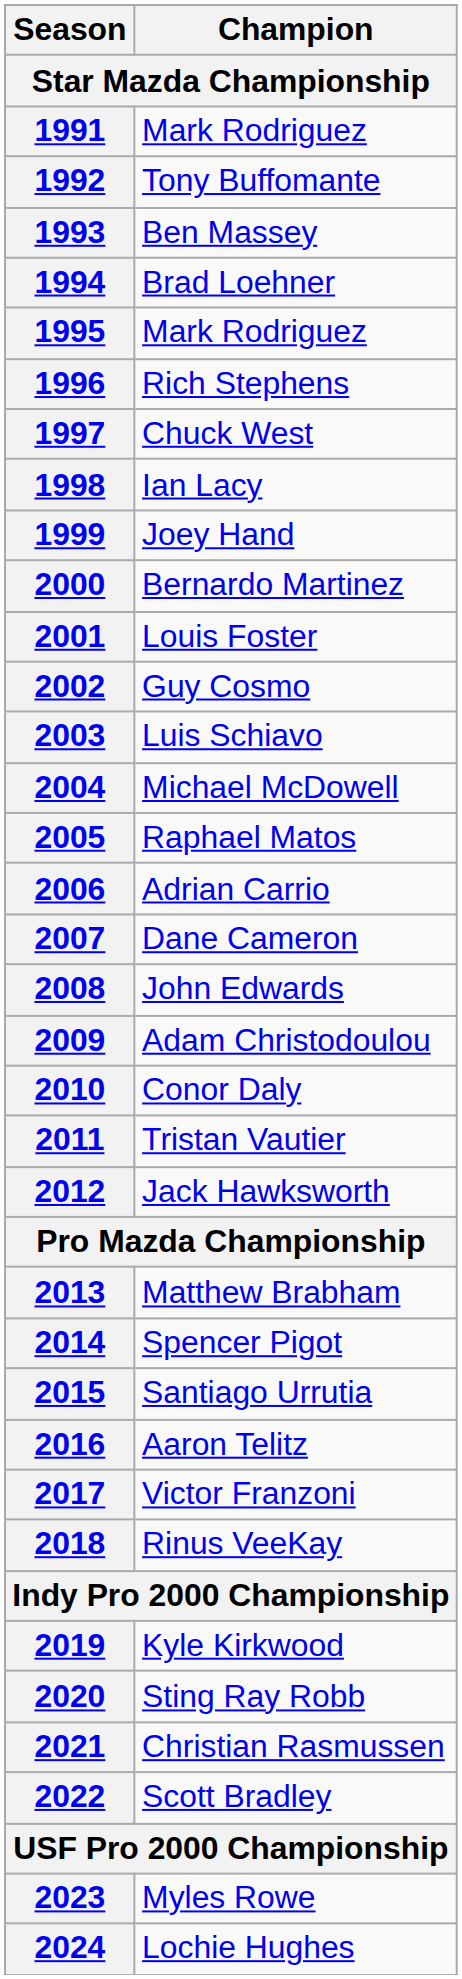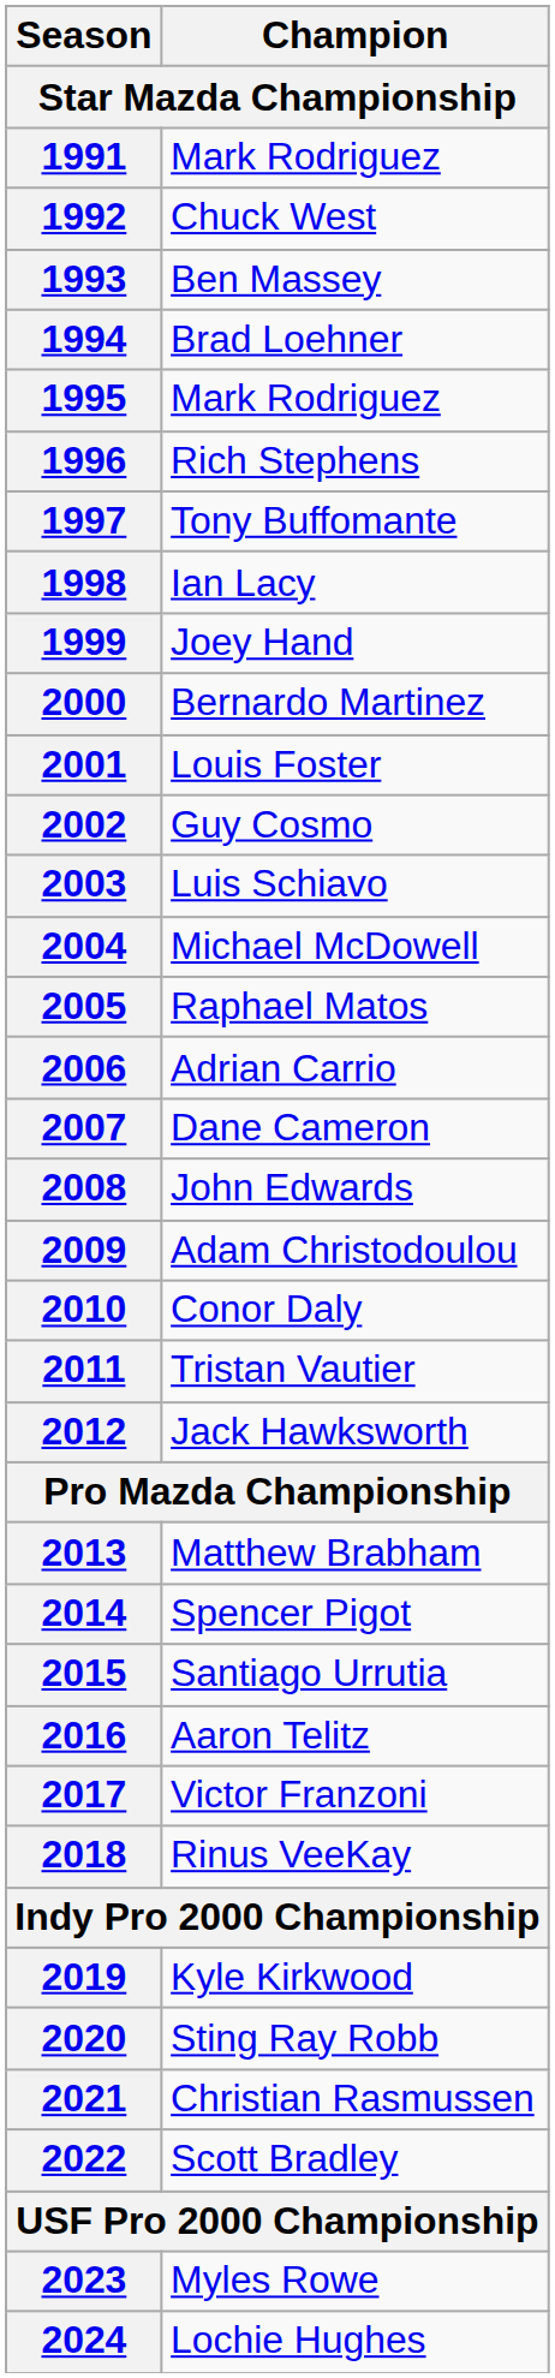1992 | Champion: Tony Buffomante -> Chuck West
1997 | Champion: Chuck West -> Tony Buffomante
